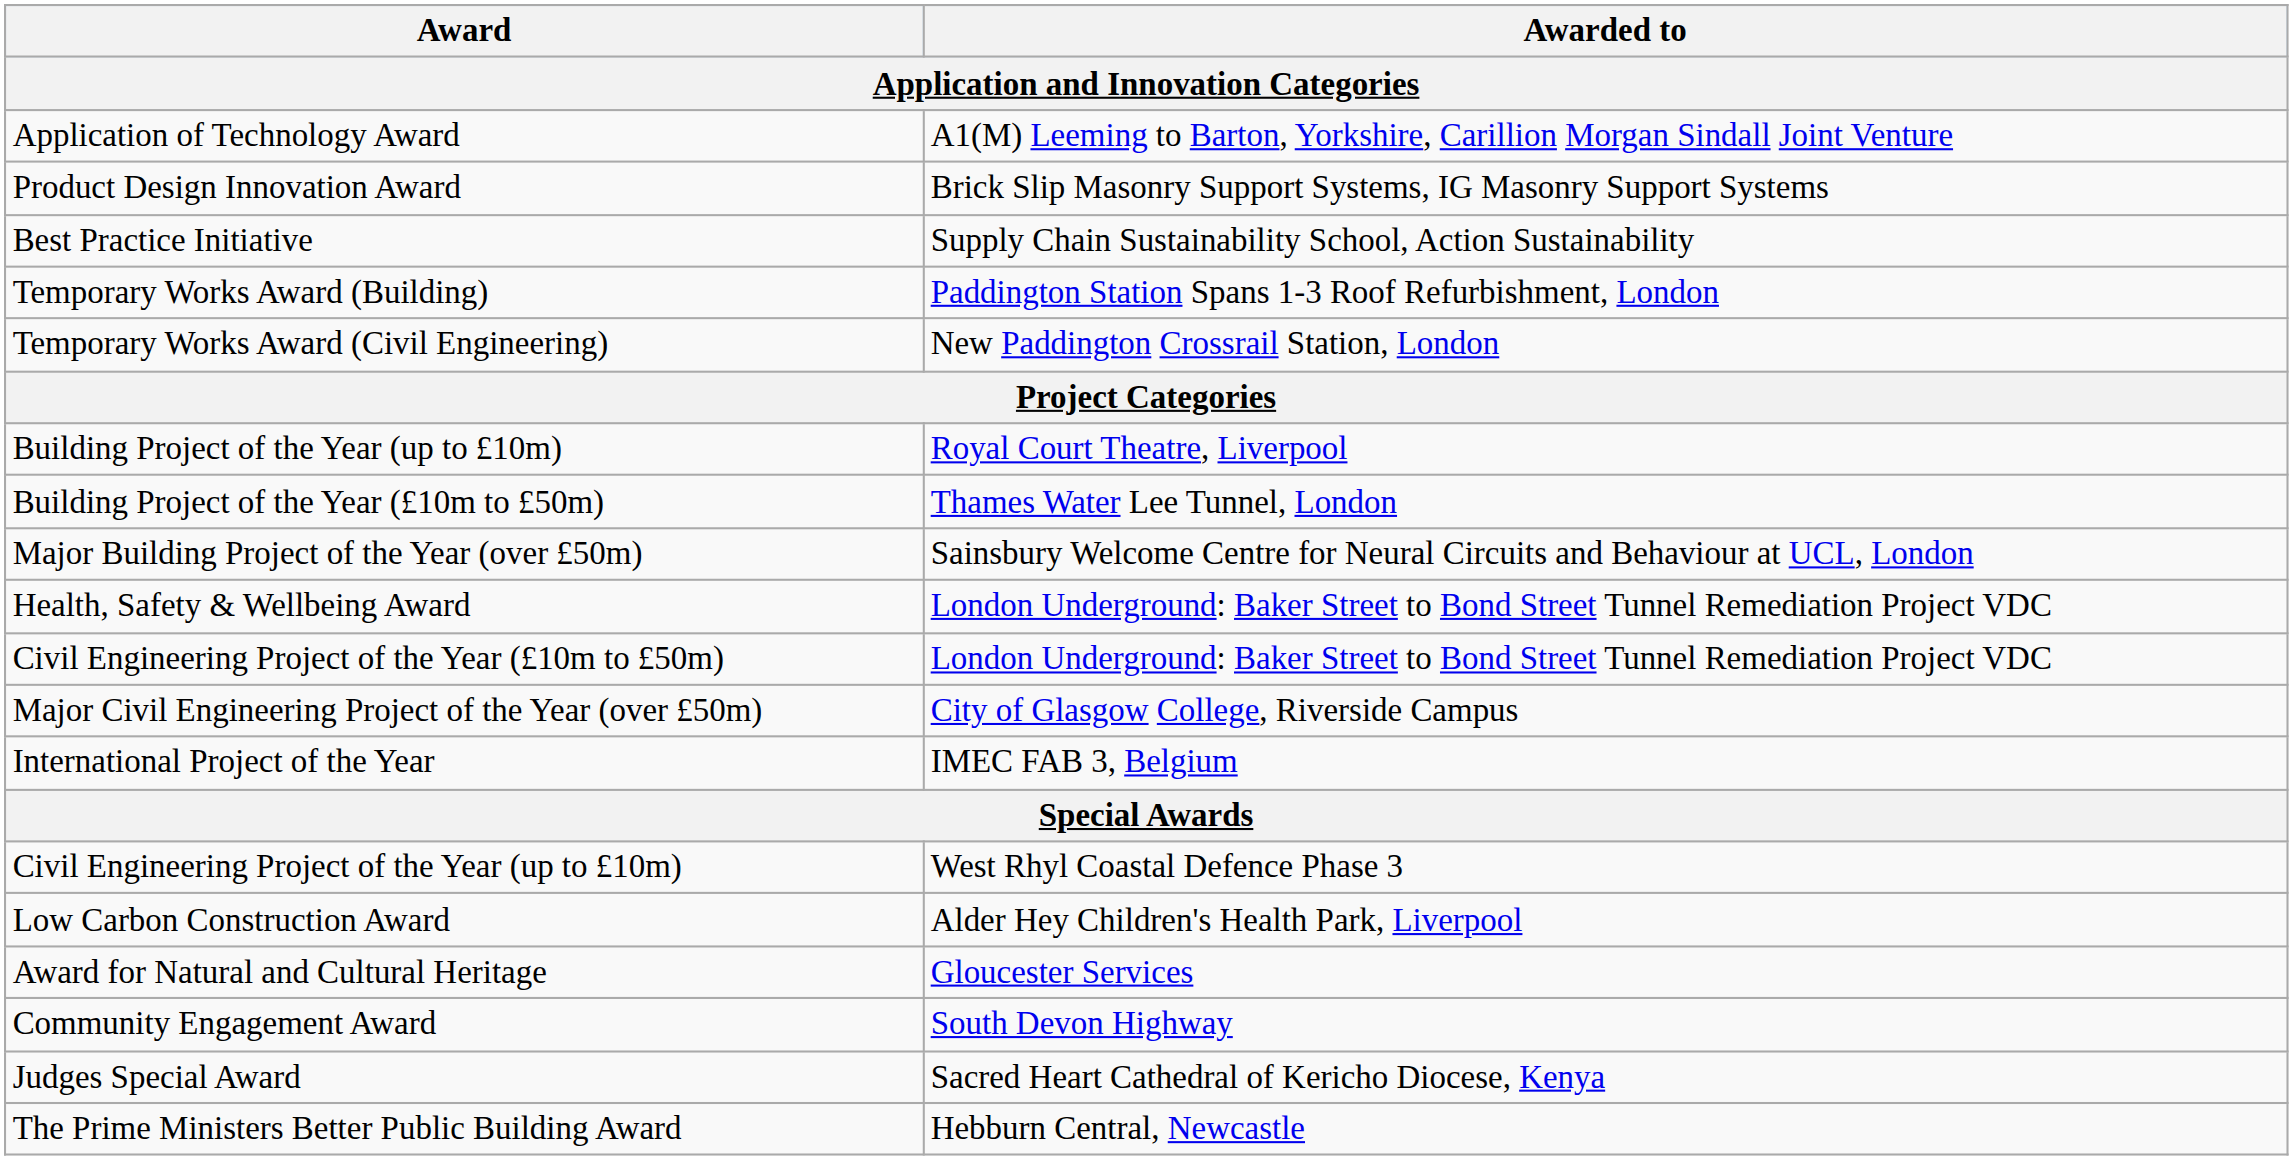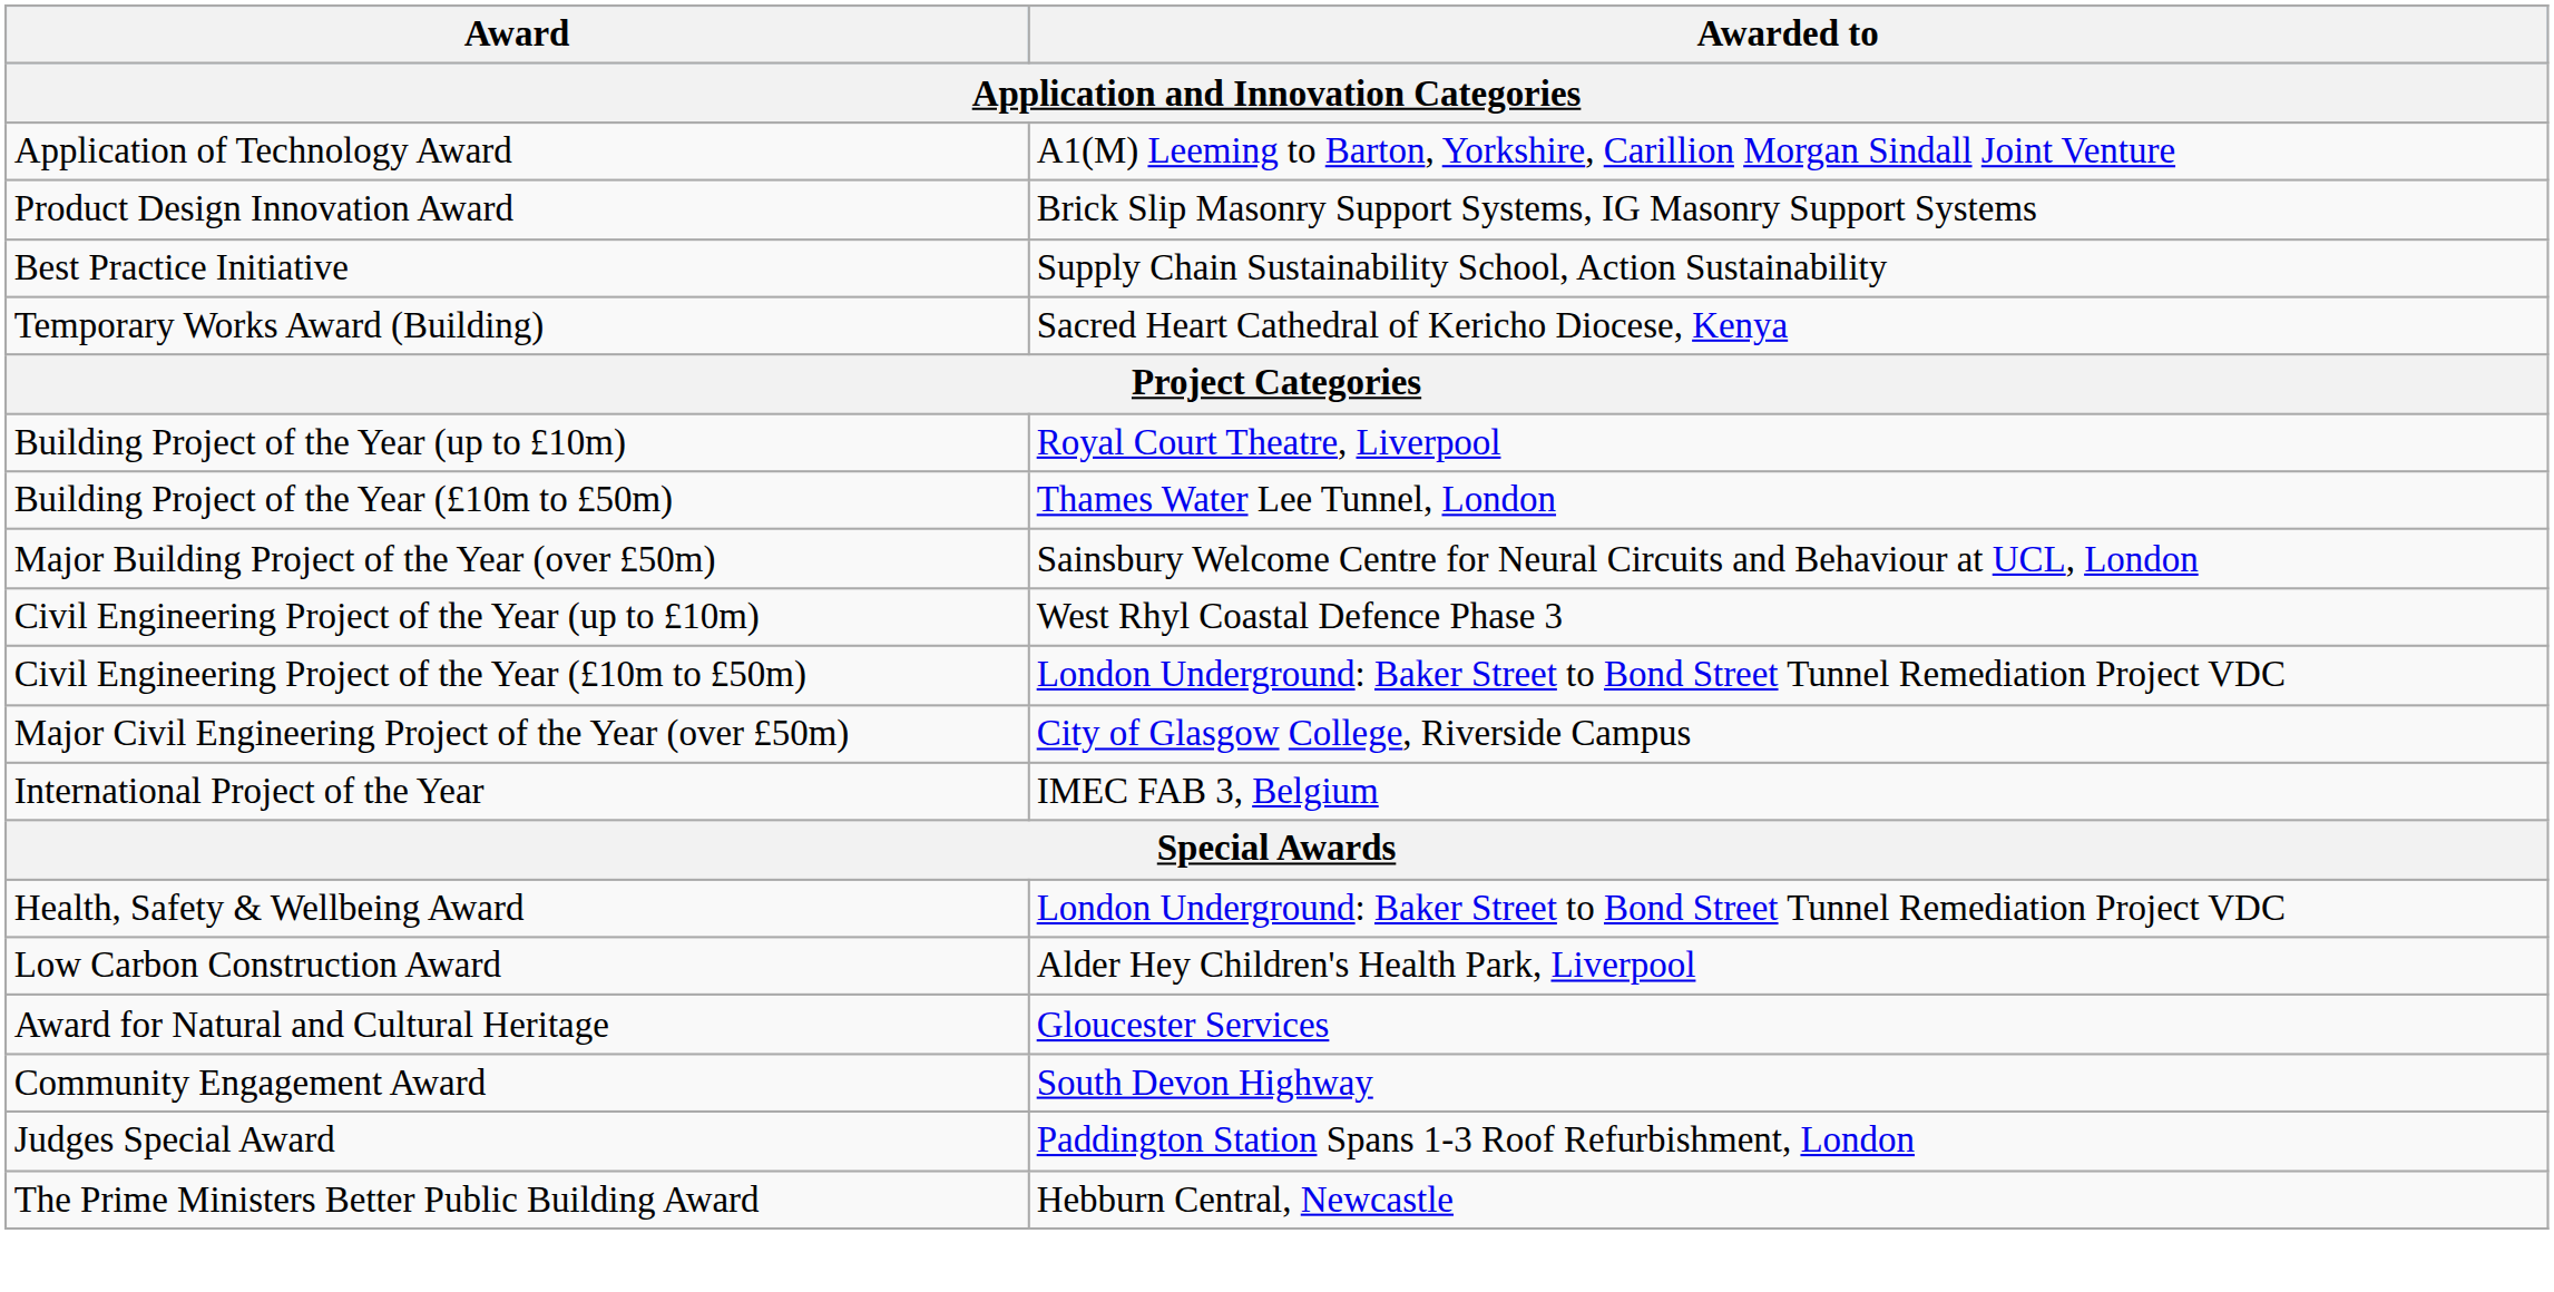Temporary Works Award (Building) | Awarded to: Paddington Station Spans 1-3 Roof Refurbishment, London -> Sacred Heart Cathedral of Kericho Diocese, Kenya
- row: Temporary Works Award (Civil Engineering) | New Paddington Crossrail Station, London
rows swapped: Civil Engineering Project of the Year (up to £10m) <-> Health, Safety & Wellbeing Award
Judges Special Award | Awarded to: Sacred Heart Cathedral of Kericho Diocese, Kenya -> Paddington Station Spans 1-3 Roof Refurbishment, London
